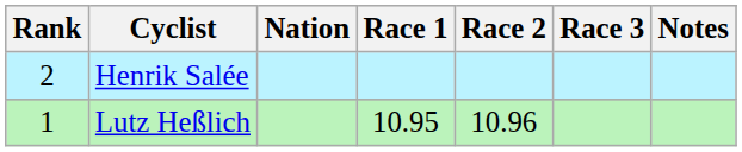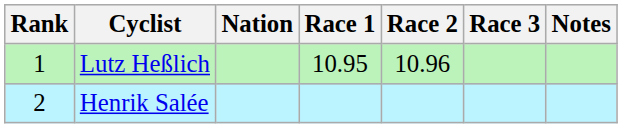rows swapped: Lutz Heßlich <-> Henrik Salée
